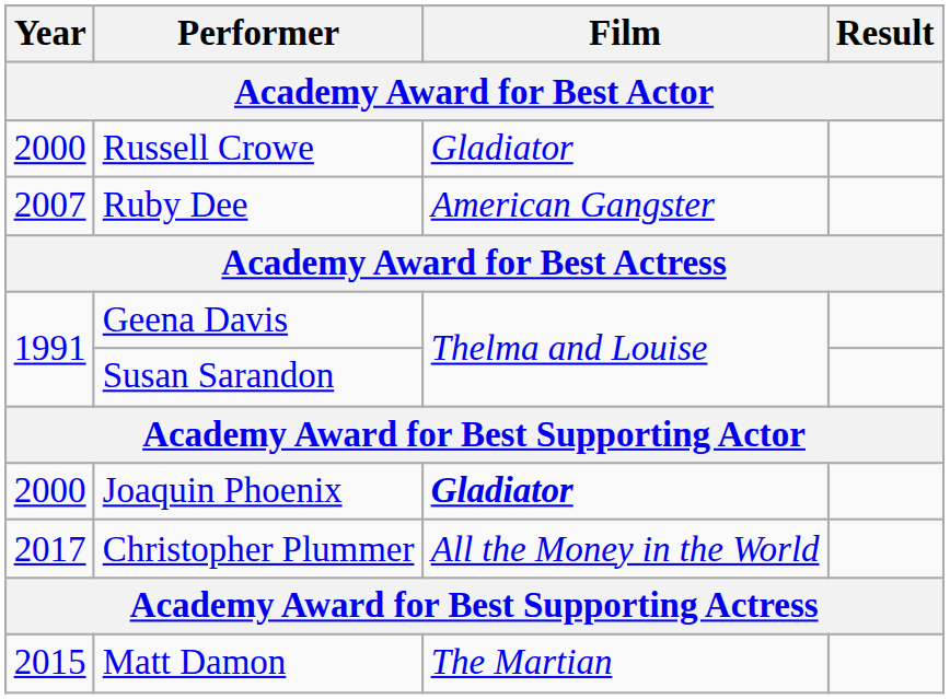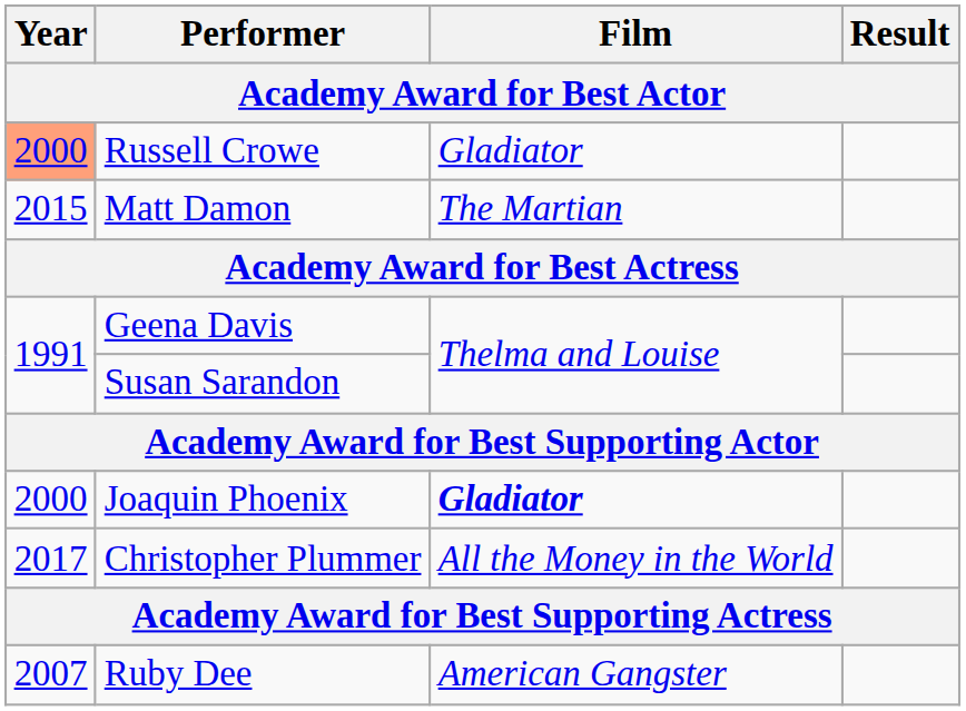Russell Crowe | Year: no background -> lightsalmon background
rows swapped: Matt Damon <-> Ruby Dee
